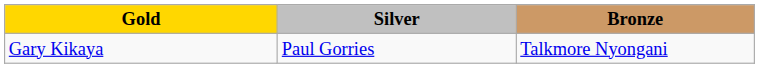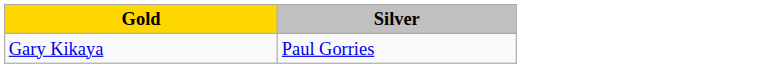- column: Bronze | Talkmore Nyongani
